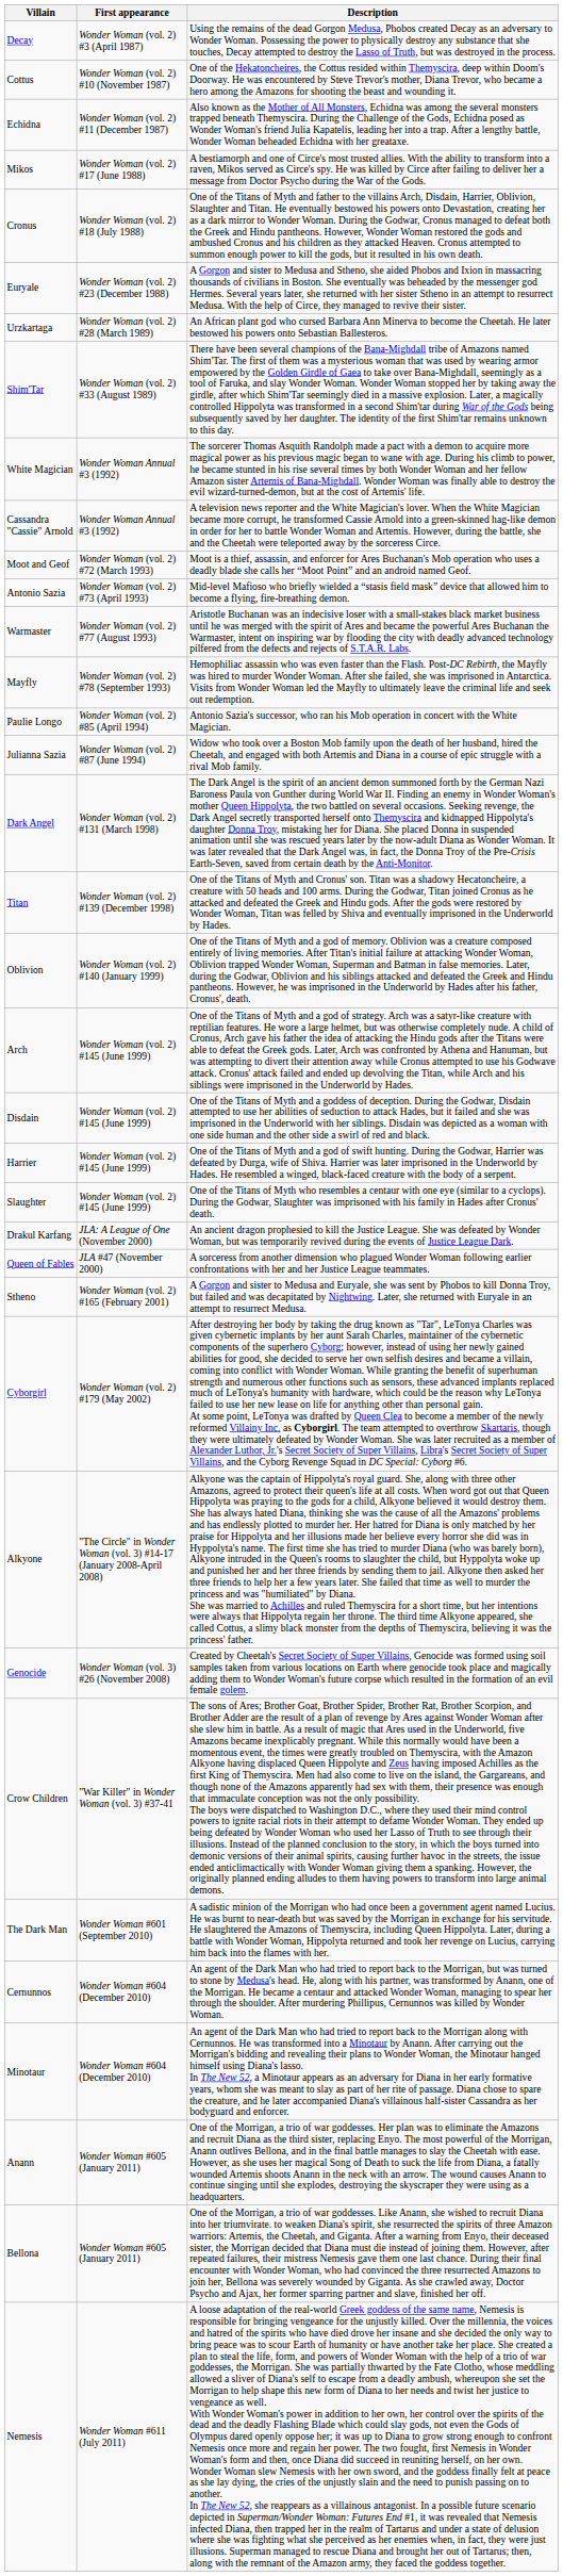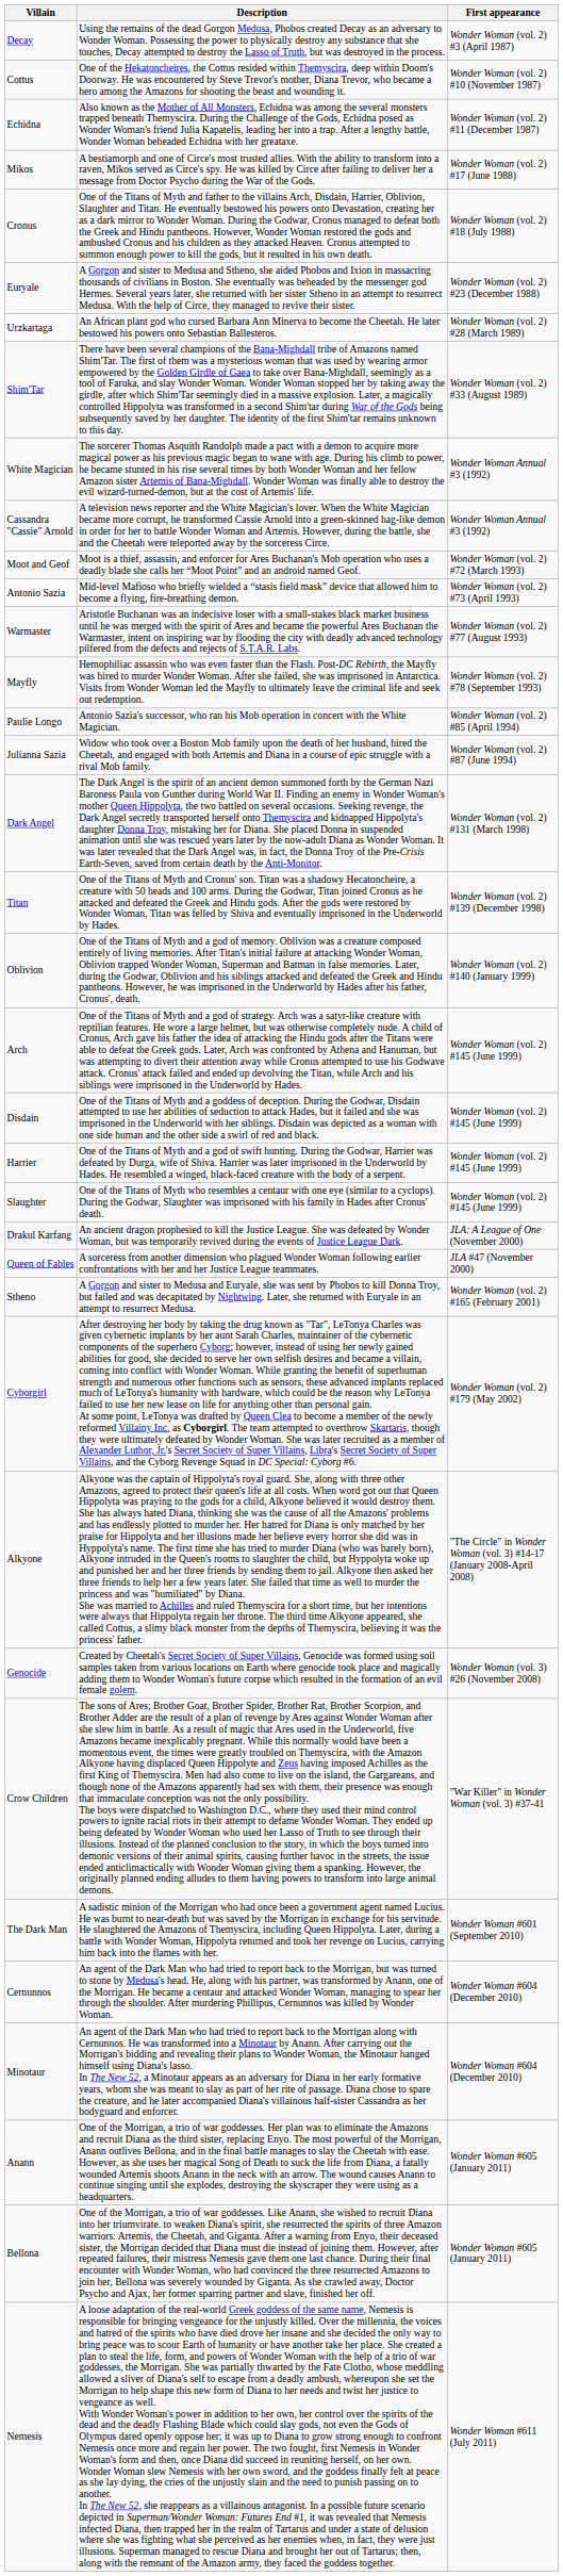columns swapped: First appearance <-> Description
